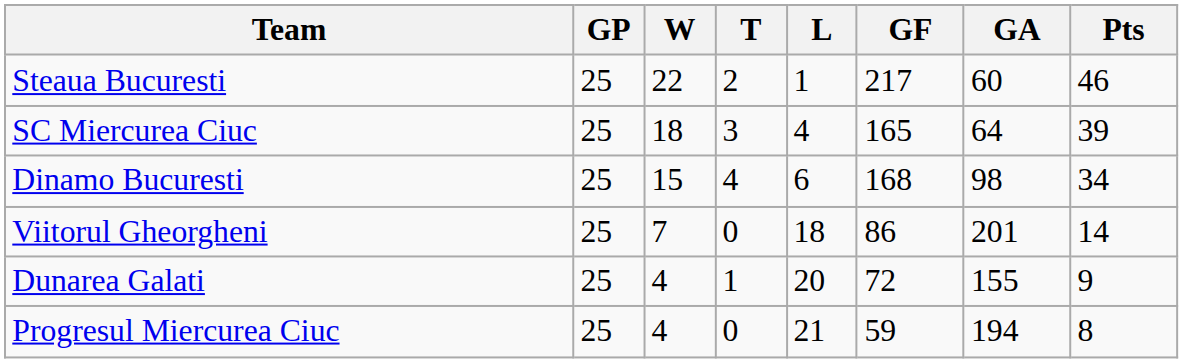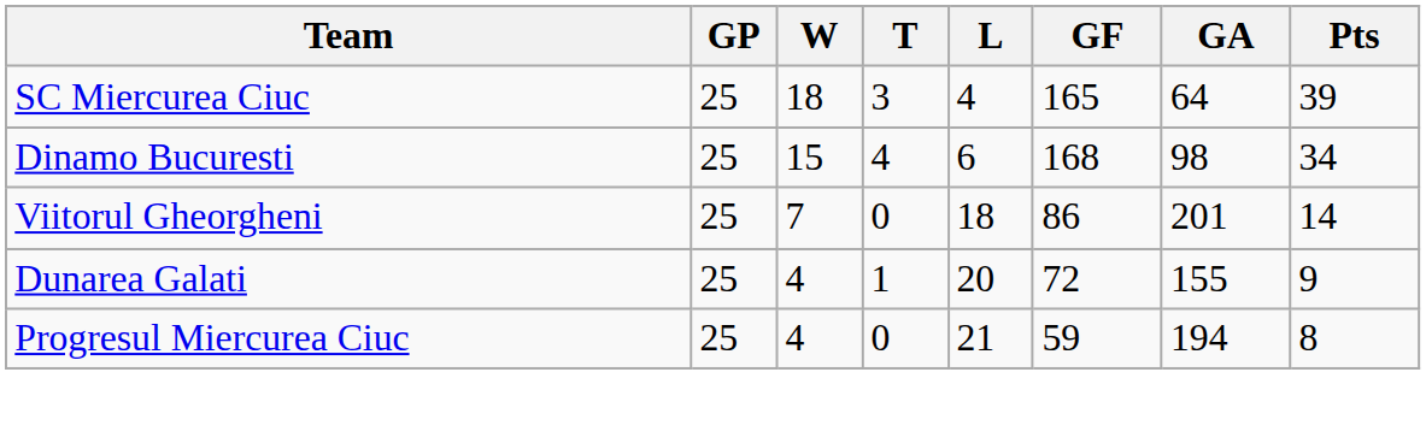- row: Steaua Bucuresti | 25 | 22 | 2 | 1 | 217 | 60 | 46
